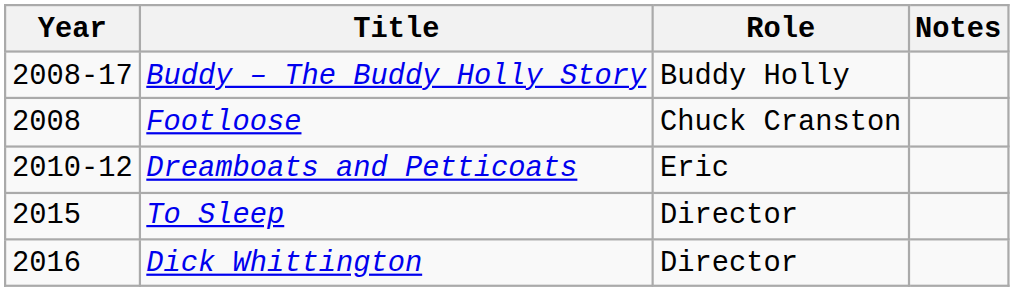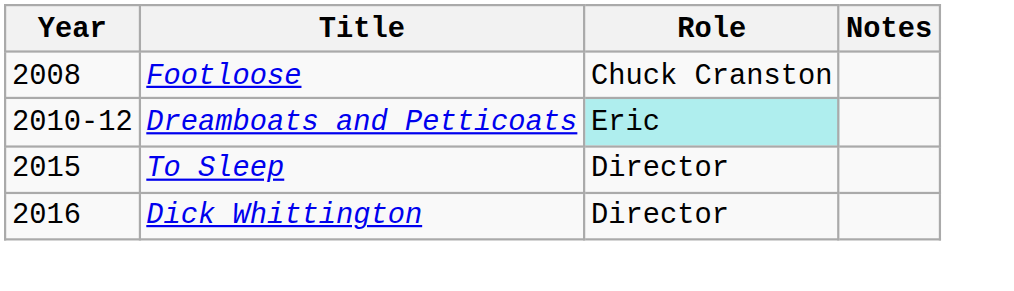- row: 2008-17 | Buddy – The Buddy Holly Story | Buddy Holly
Dreamboats and Petticoats | Role: no background -> paleturquoise background
